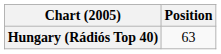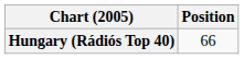Hungary (Rádiós Top 40) | Position: 63 -> 66
